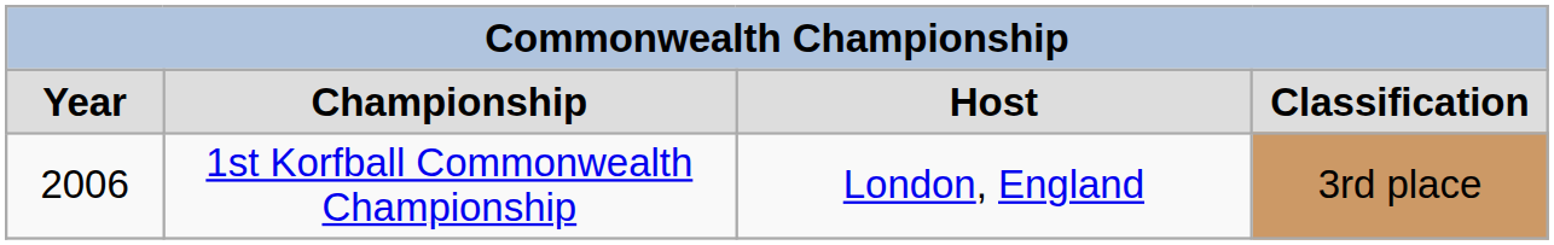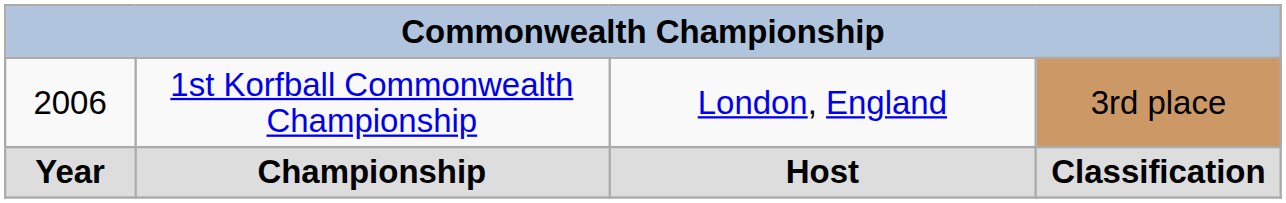rows swapped: Year <-> 2006
